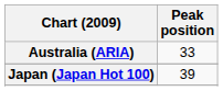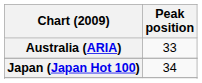Japan (Japan Hot 100) | Peak position: 39 -> 34
